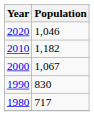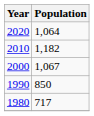2020 | Population: 1,046 -> 1,064
1990 | Population: 830 -> 850
